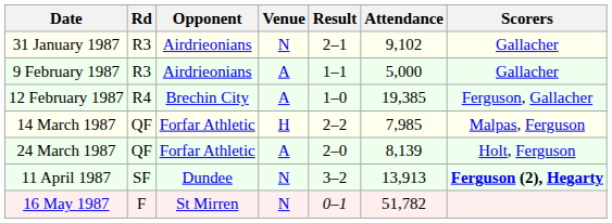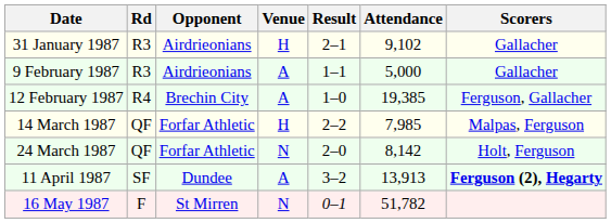31 January 1987 | Venue: N -> H
24 March 1987 | Venue: A -> N
24 March 1987 | Attendance: 8,139 -> 8,142
11 April 1987 | Venue: N -> A
